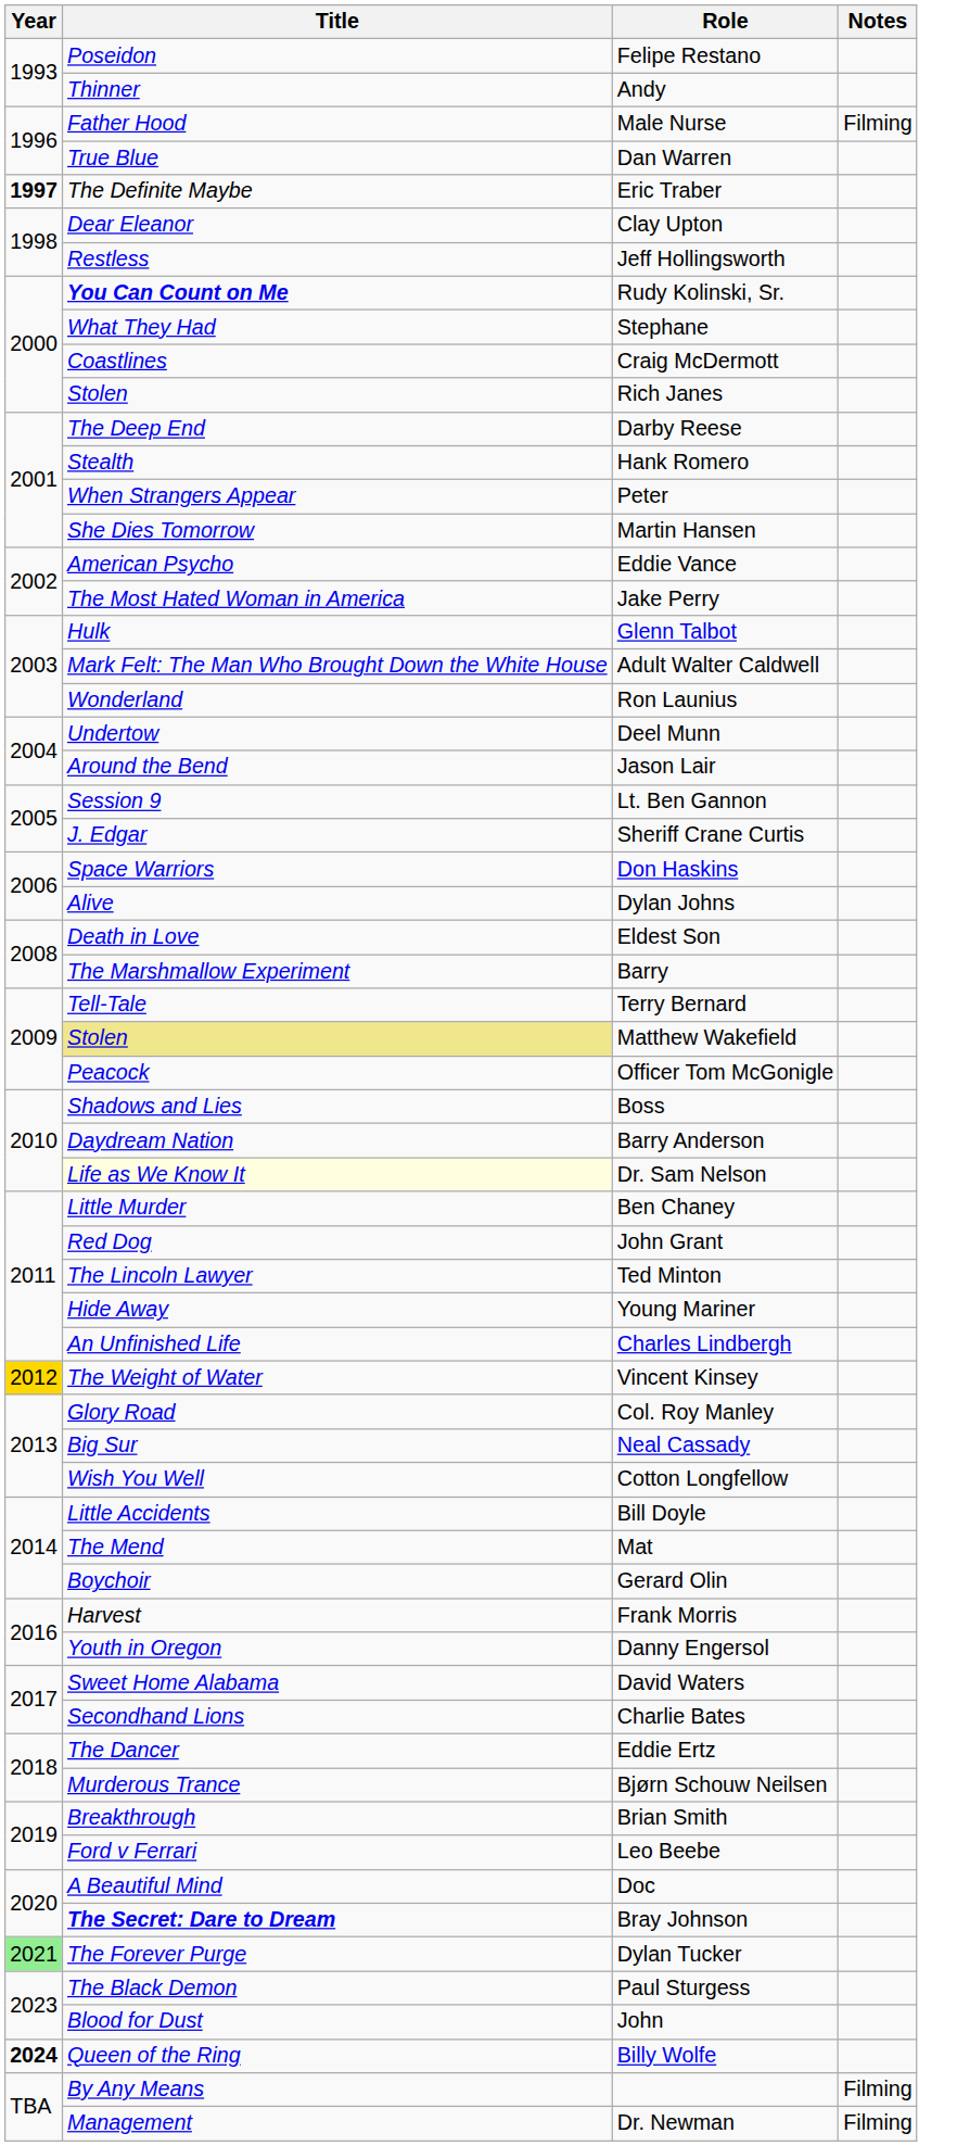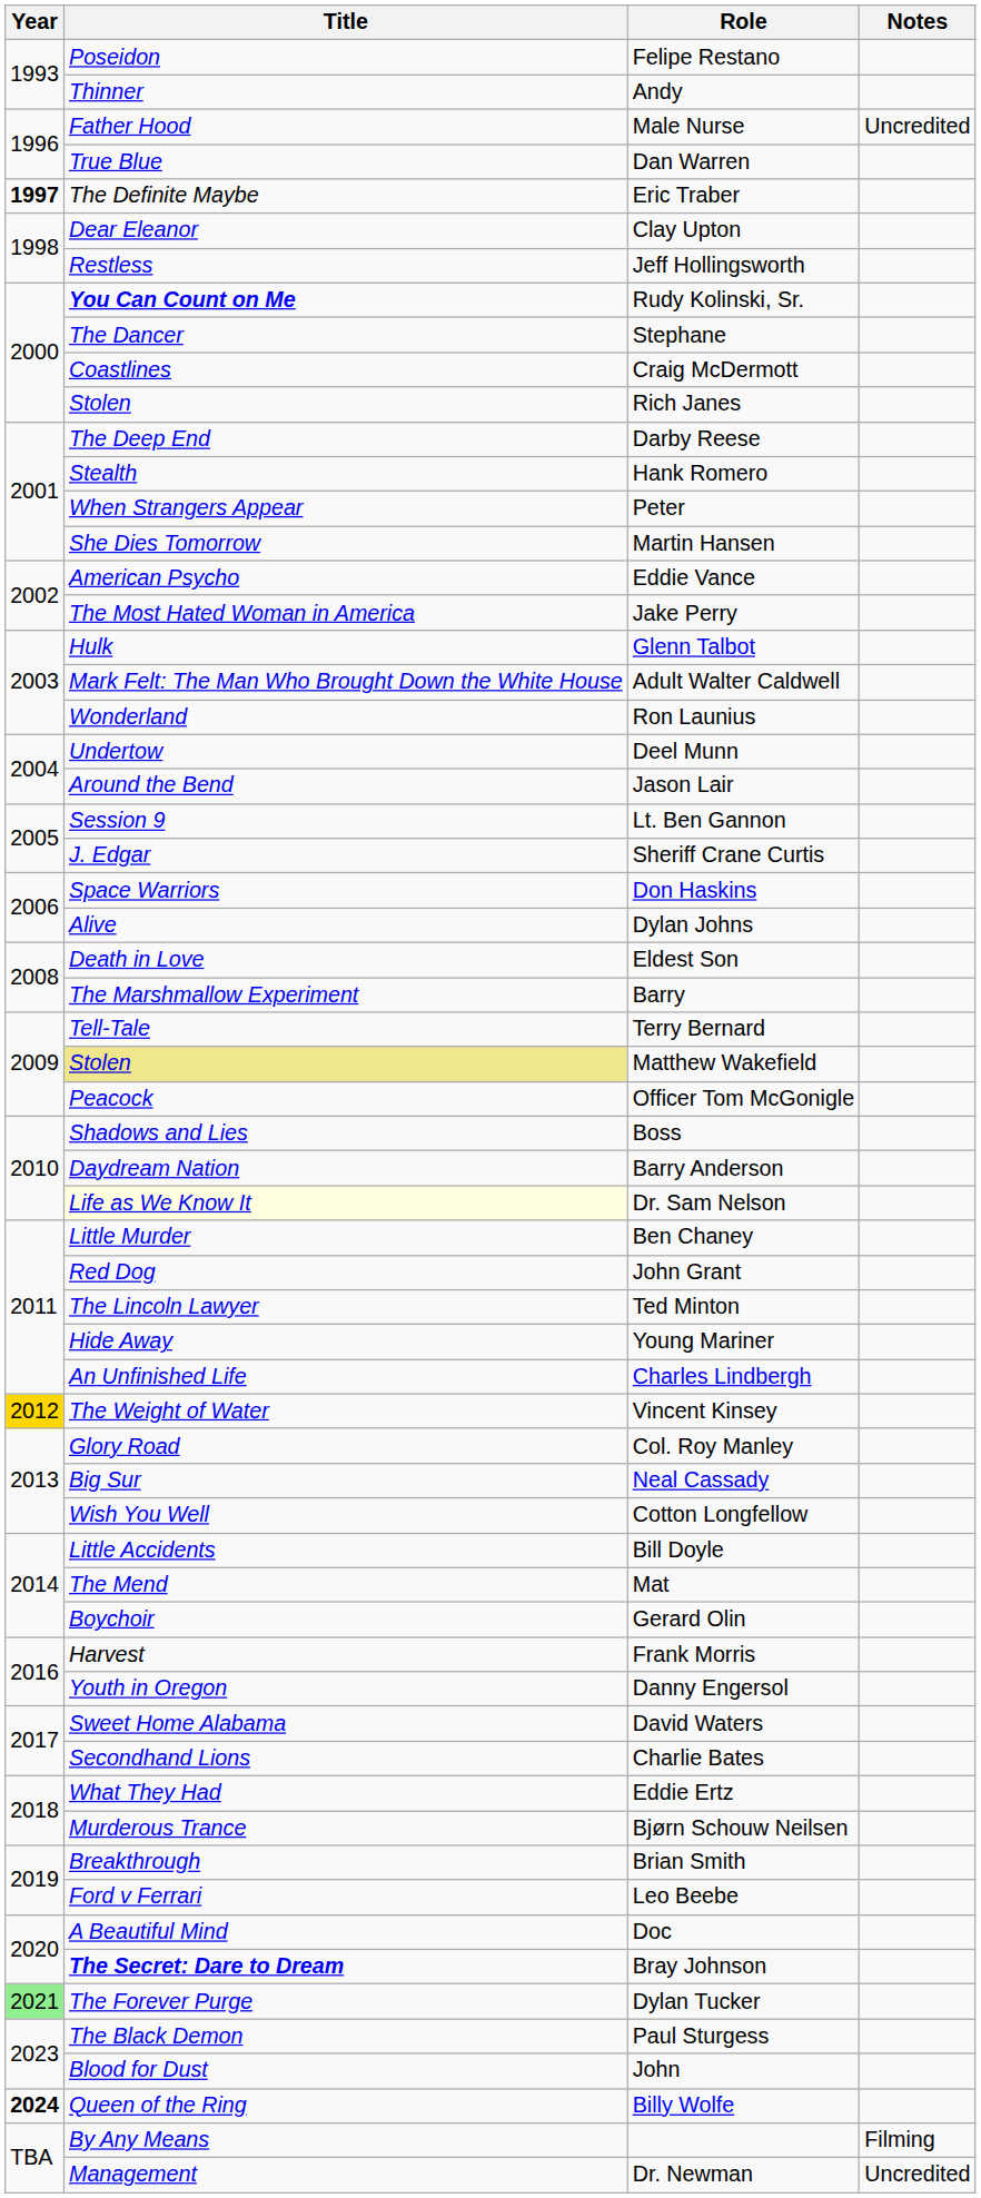Male Nurse | Notes: Filming -> Uncredited
Stephane | Title: What They Had -> The Dancer
Eddie Ertz | Title: The Dancer -> What They Had
Dr. Newman | Notes: Filming -> Uncredited
